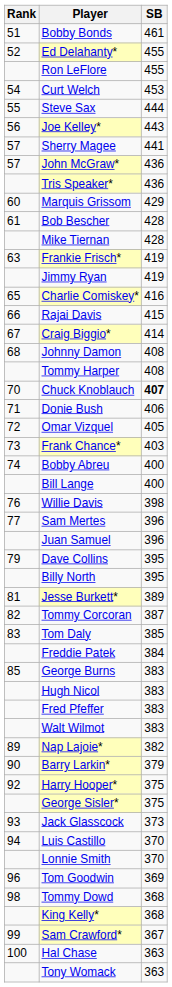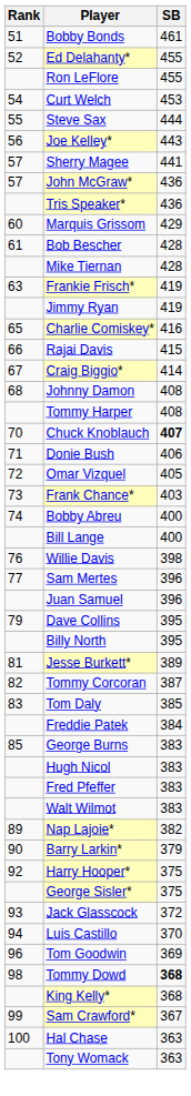Jack Glasscock | SB: 373 -> 372
- row: Lonnie Smith | 370
Tommy Dowd | SB: normal -> bold
